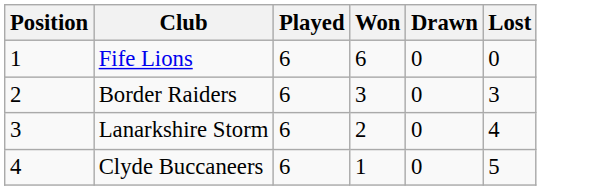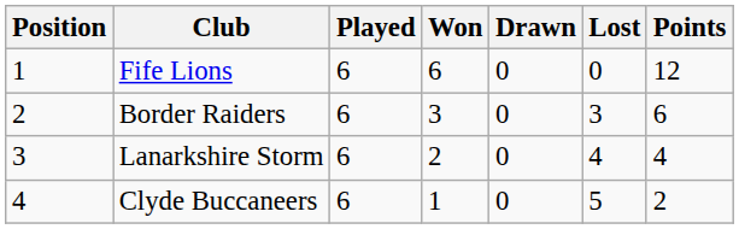+ column: Points | 12 | 6 | 4 | 2
